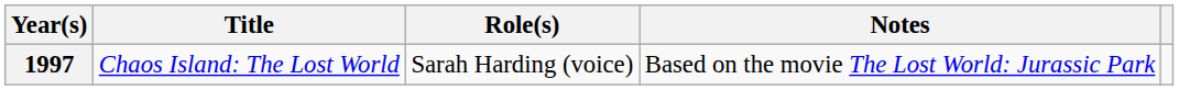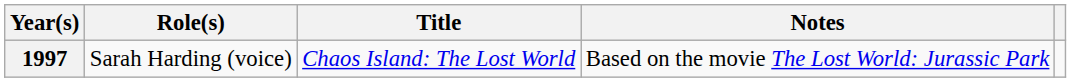columns swapped: Title <-> Role(s)
